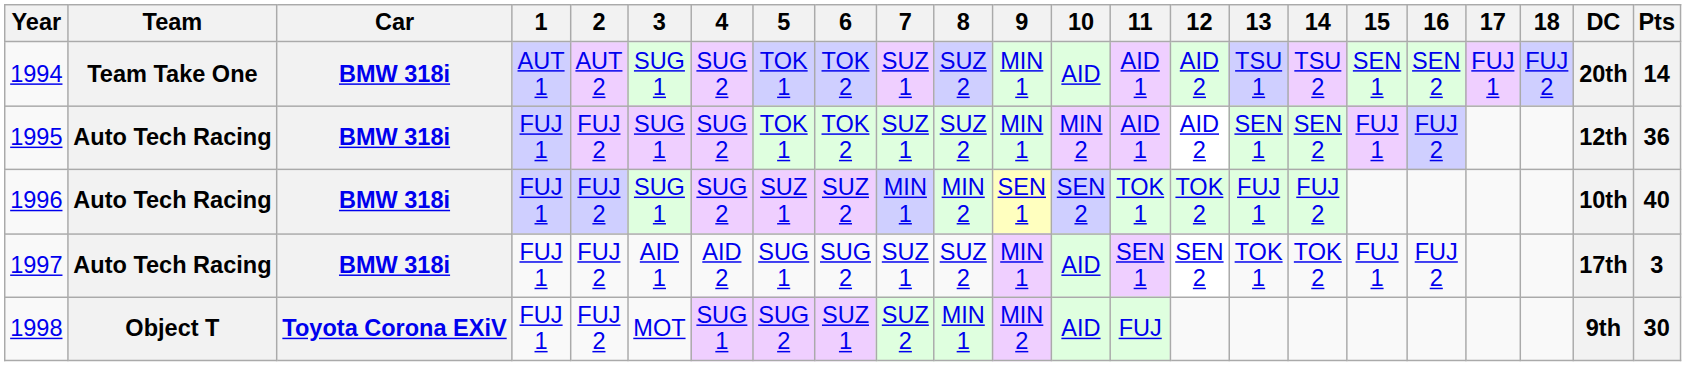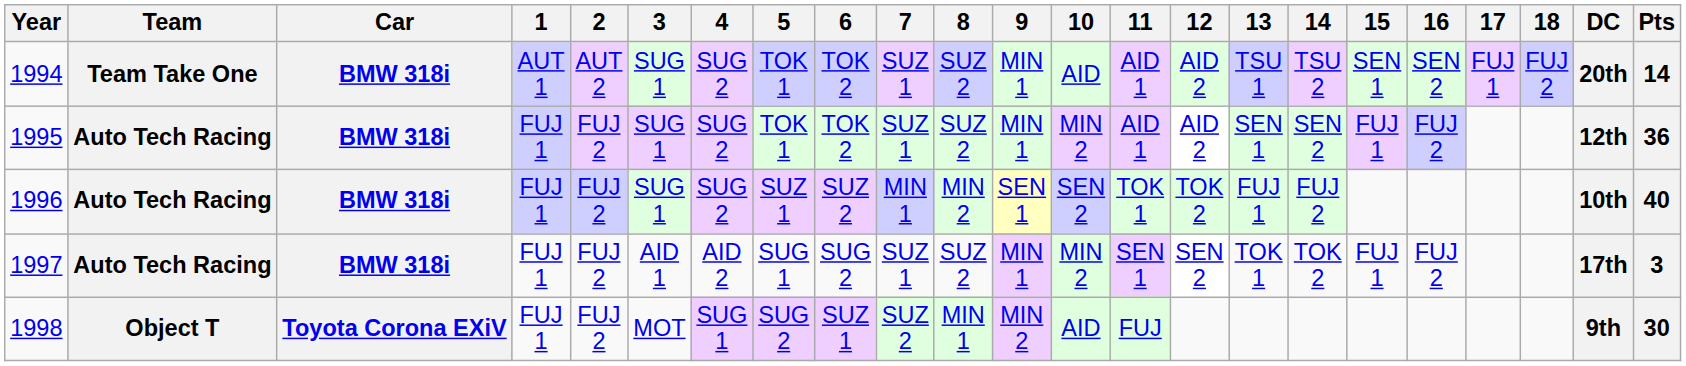1997 | 10: AID -> MIN 2
